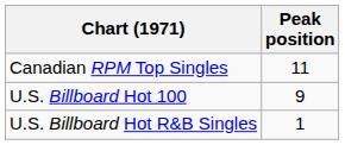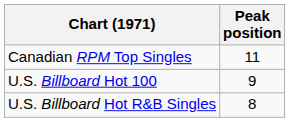U.S. Billboard Hot R&B Singles | Peak position: 1 -> 8
